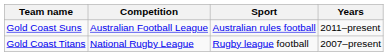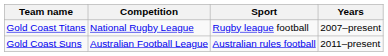rows swapped: Gold Coast Titans <-> Gold Coast Suns
